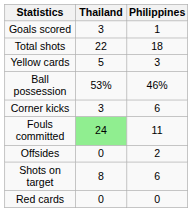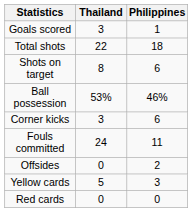rows swapped: Shots on target <-> Yellow cards
Fouls committed | Thailand: lightgreen background -> no background
